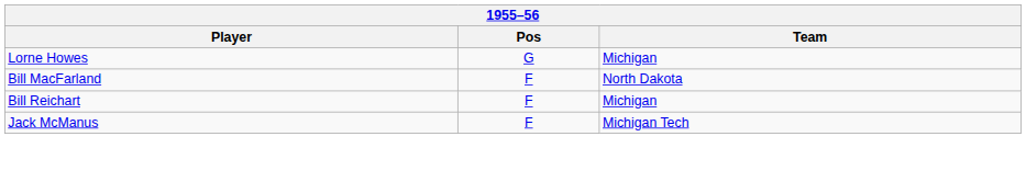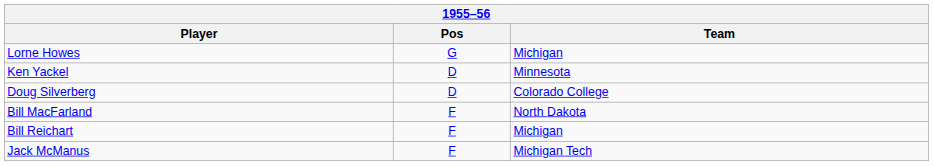+ row: Ken Yackel | D | Minnesota
+ row: Doug Silverberg | D | Colorado College
